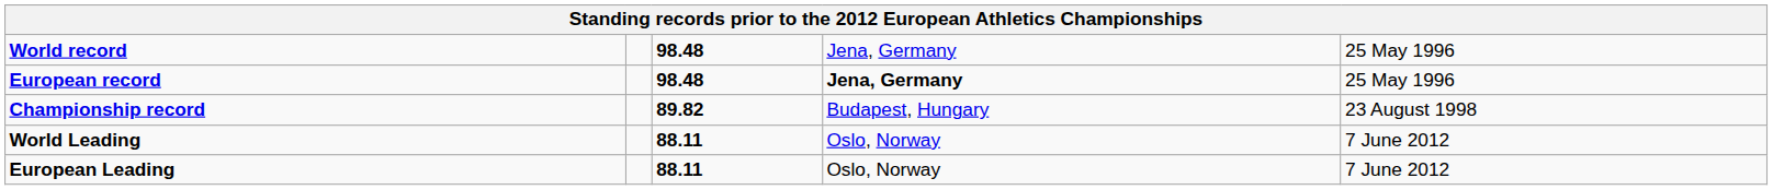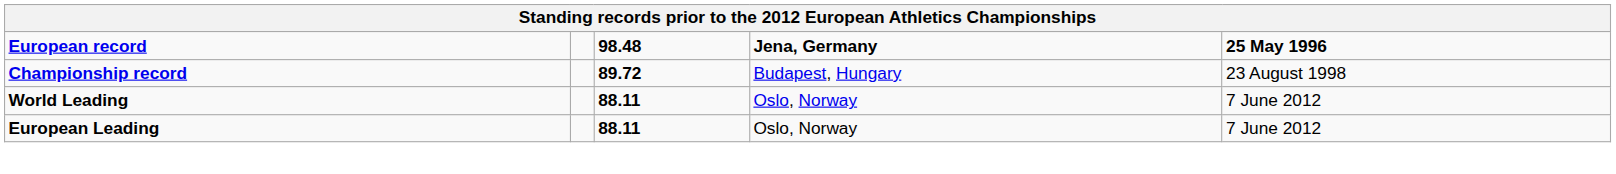- row: World record | 98.48 | Jena, Germany | 25 May 1996
European record | column 5: normal -> bold
Championship record | column 3: 89.82 -> 89.72
